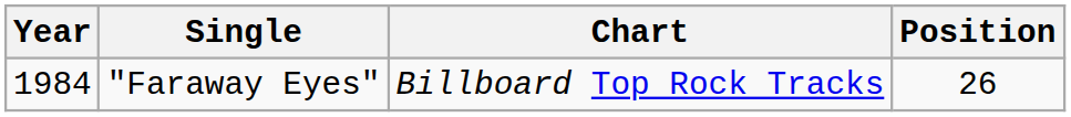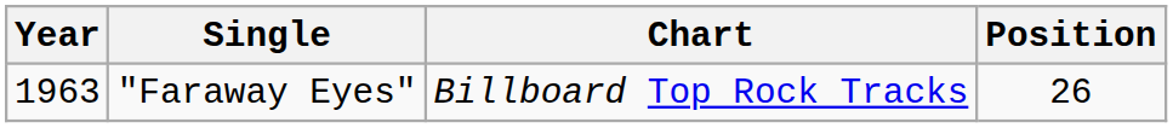"Faraway Eyes" | Year: 1984 -> 1963
